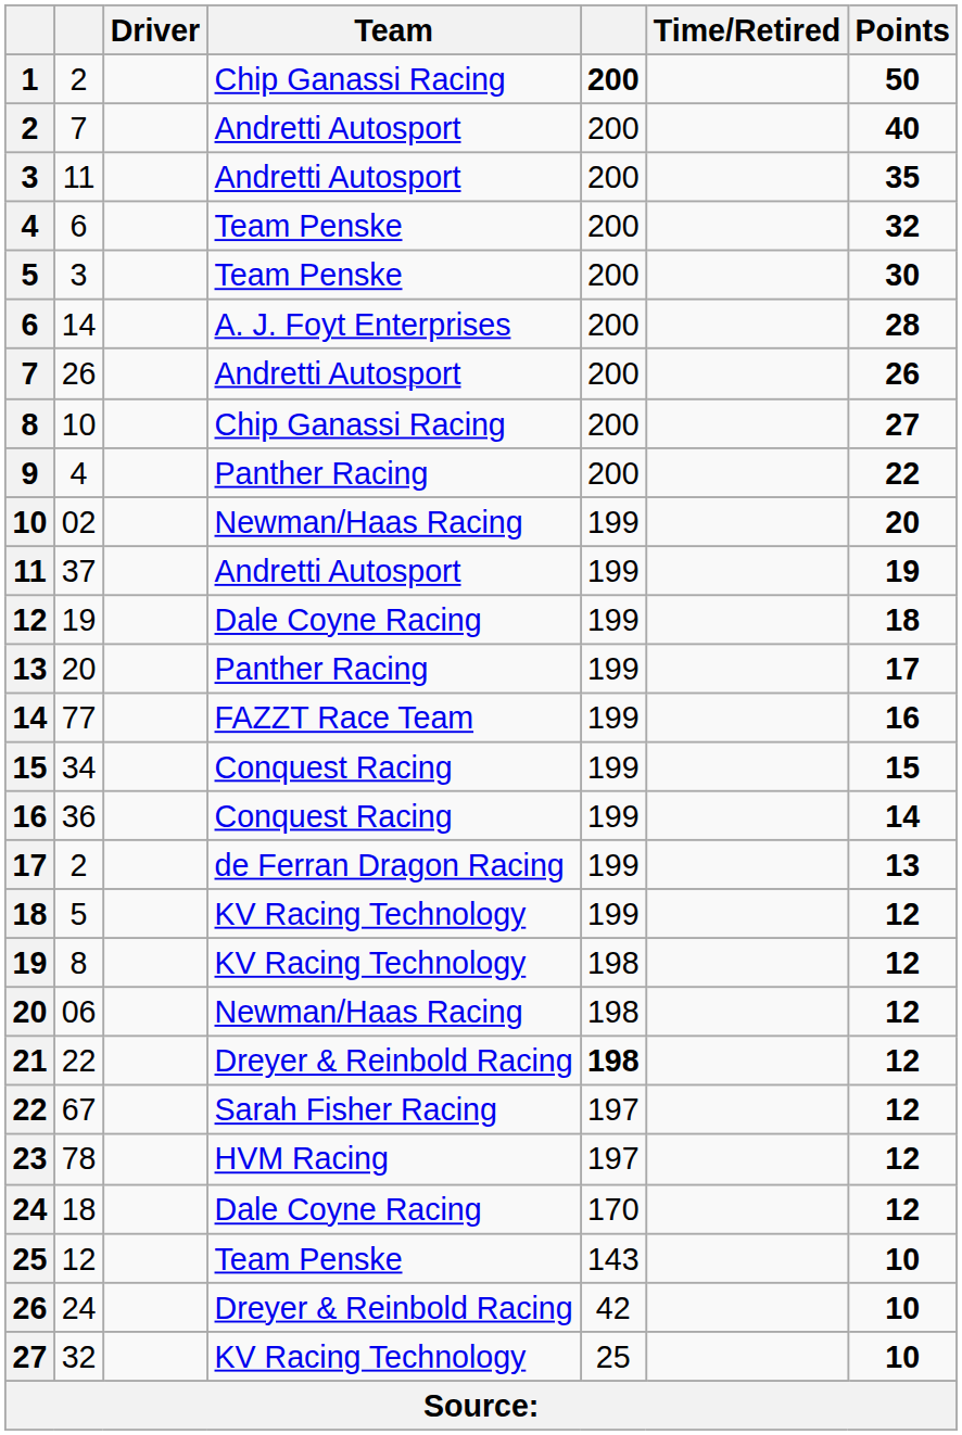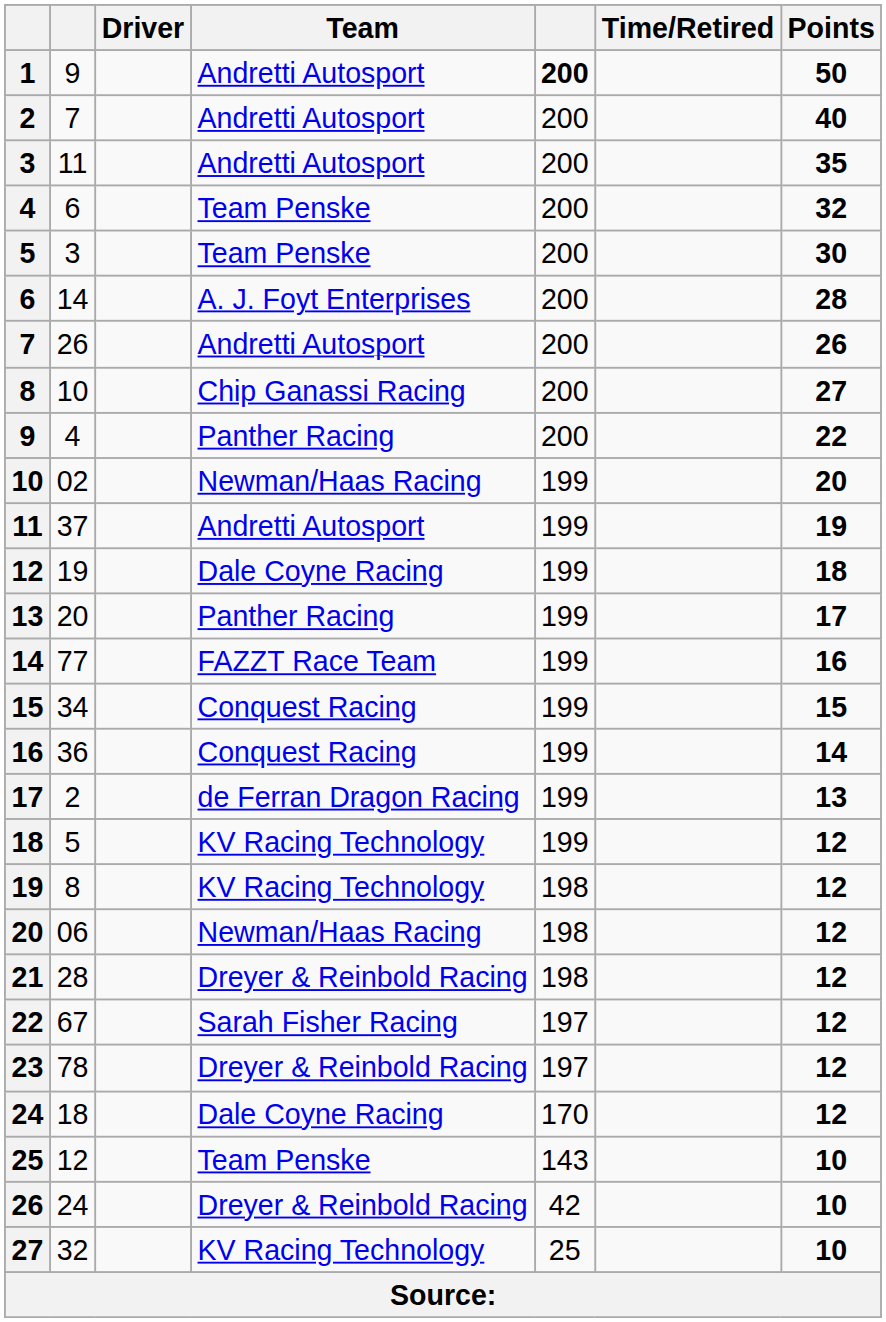1 | column 2: 2 -> 9
1 | Team: Chip Ganassi Racing -> Andretti Autosport
21 | column 2: 22 -> 28
21 | column 5: bold -> normal
23 | Team: HVM Racing -> Dreyer & Reinbold Racing
